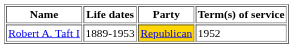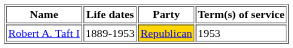Robert A. Taft I | Term(s) of service: 1952 -> 1953
